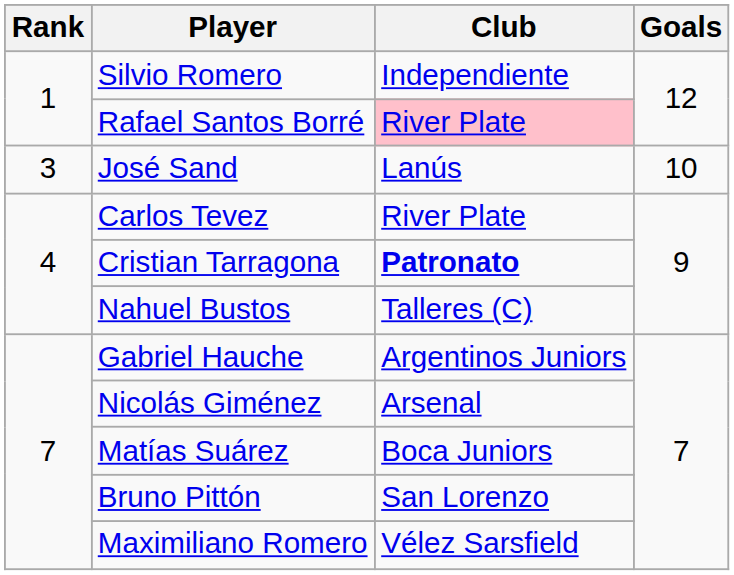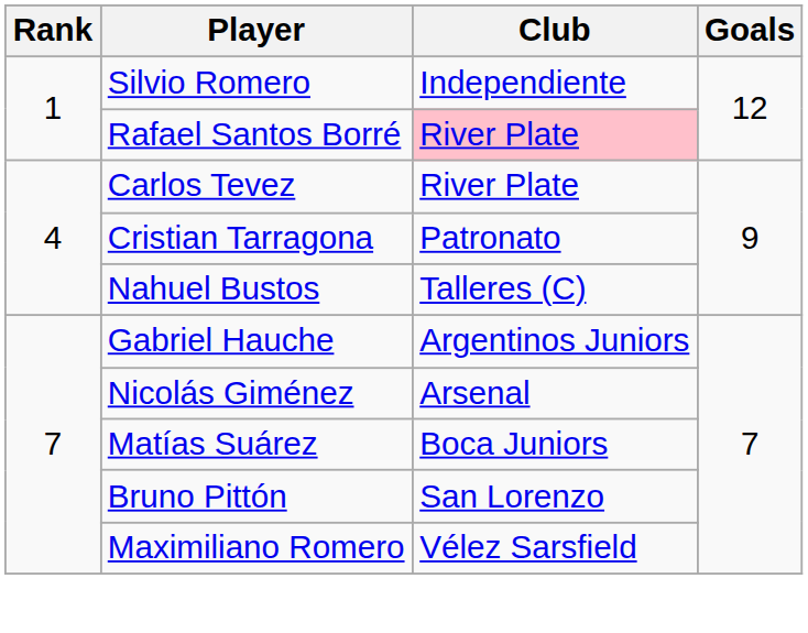- row: 3 | José Sand | Lanús | 10
Cristian Tarragona | Club: bold -> normal
